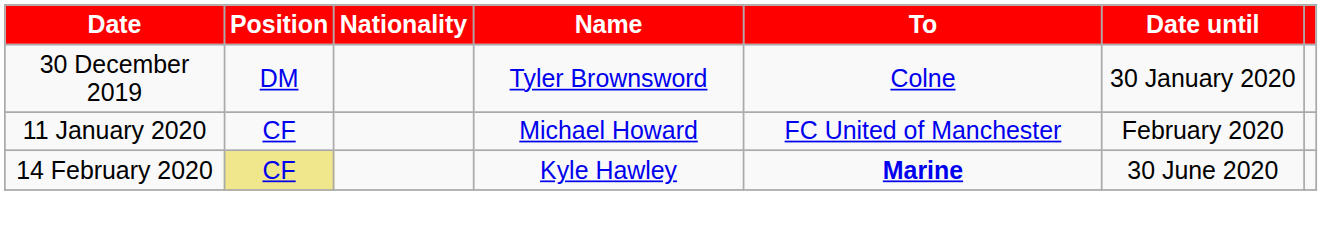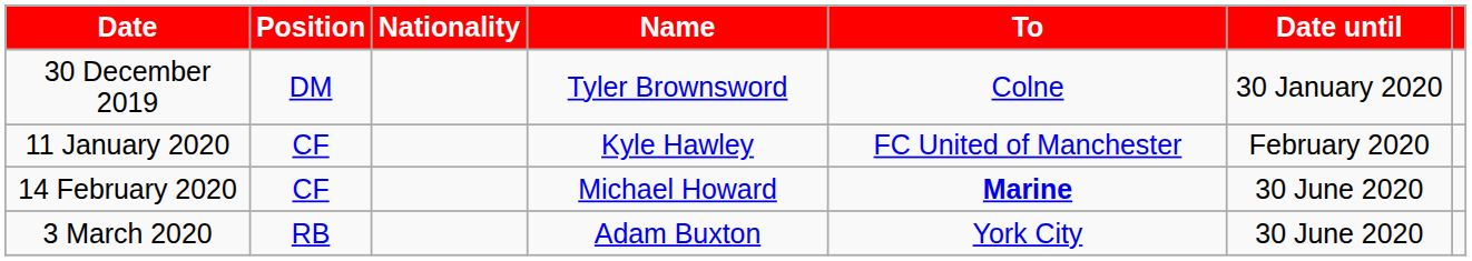11 January 2020 | Name: Michael Howard -> Kyle Hawley
14 February 2020 | Position: khaki background -> no background
14 February 2020 | Name: Kyle Hawley -> Michael Howard
+ row: 3 March 2020 | RB | Adam Buxton | York City | 30 June 2020
